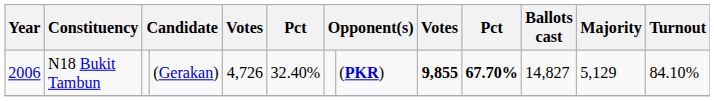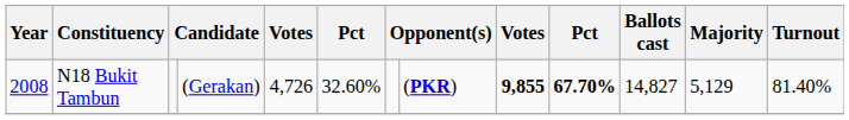N18 Bukit Tambun | Year: 2006 -> 2008
N18 Bukit Tambun | column 6: 32.40% -> 32.60%
N18 Bukit Tambun | Turnout: 84.10% -> 81.40%
